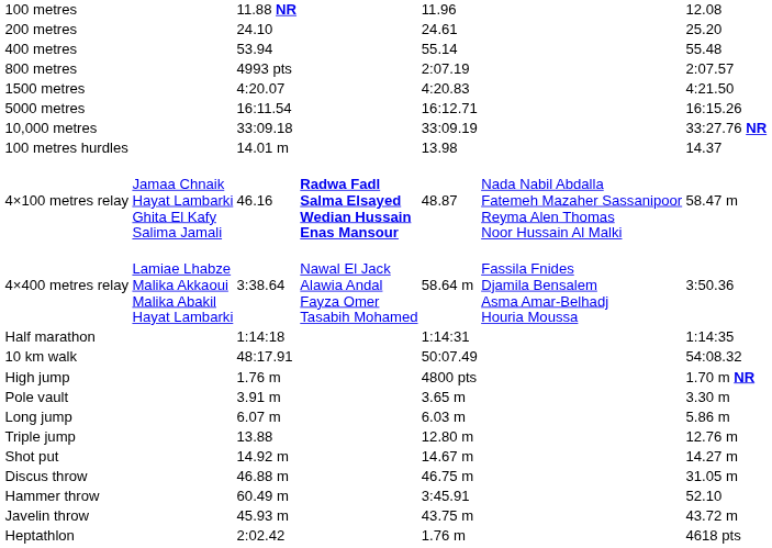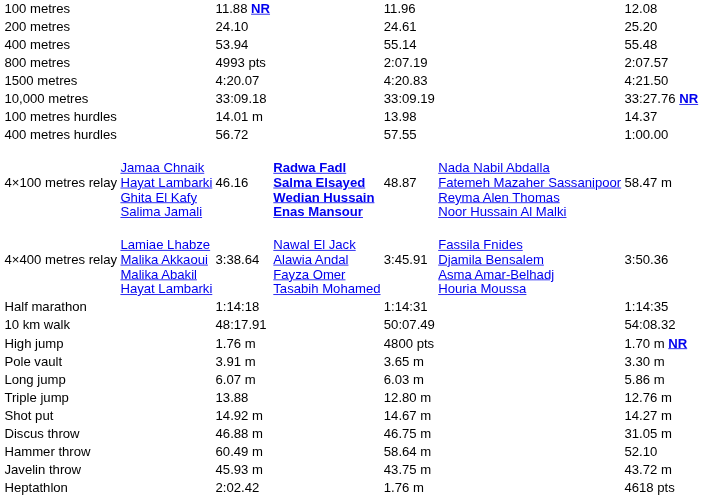- row: 5000 metres | 16:11.54 | 16:12.71 | 16:15.26
+ row: 400 metres hurdles | 56.72 | 57.55 | 1:00.00
4×400 metres relay | column 5: 58.64 m -> 3:45.91
Hammer throw | column 5: 3:45.91 -> 58.64 m
